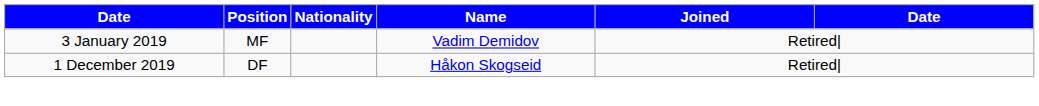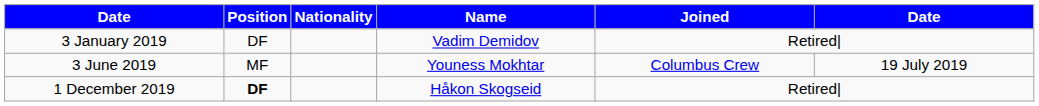3 January 2019 | Position: MF -> DF
+ row: 3 June 2019 | MF | Youness Mokhtar | Columbus Crew | 19 July 2019
1 December 2019 | Position: normal -> bold
